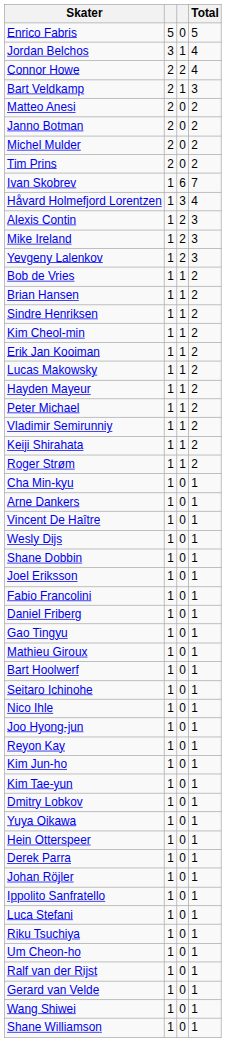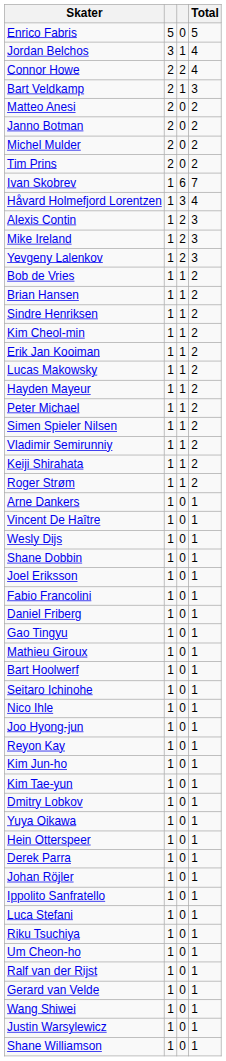+ row: Simen Spieler Nilsen | 1 | 1 | 2
- row: Cha Min-kyu | 1 | 0 | 1
+ row: Justin Warsylewicz | 1 | 0 | 1
